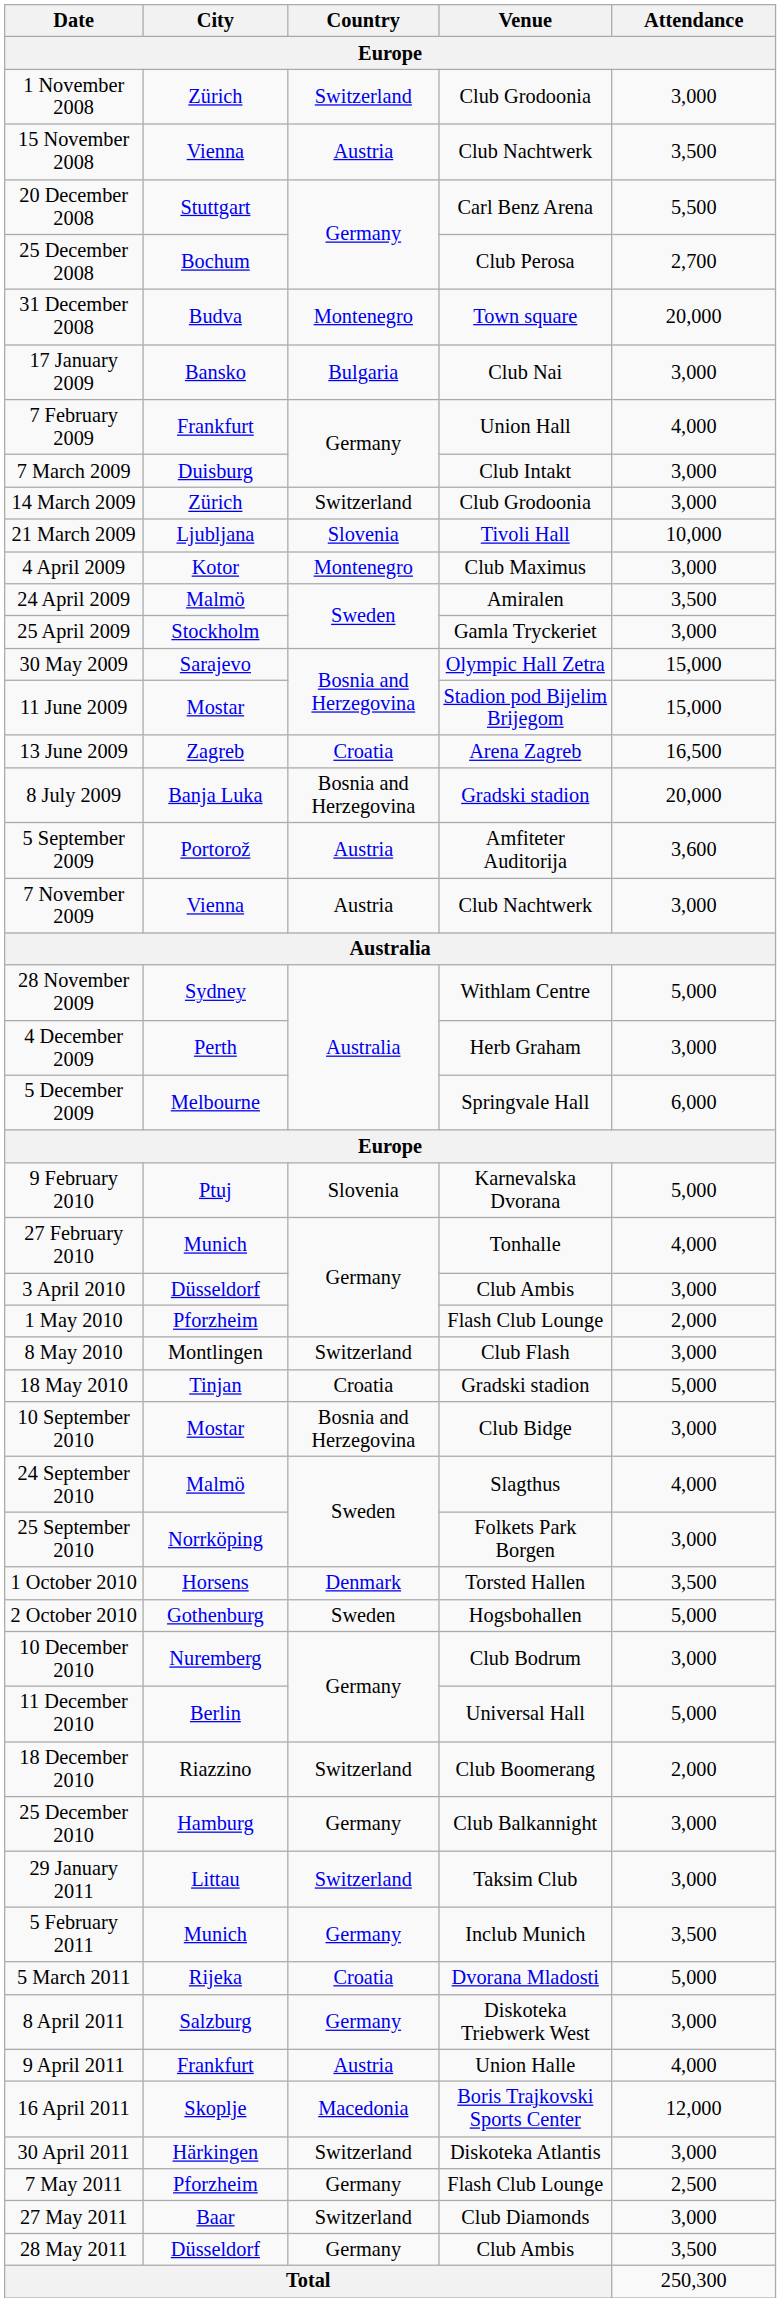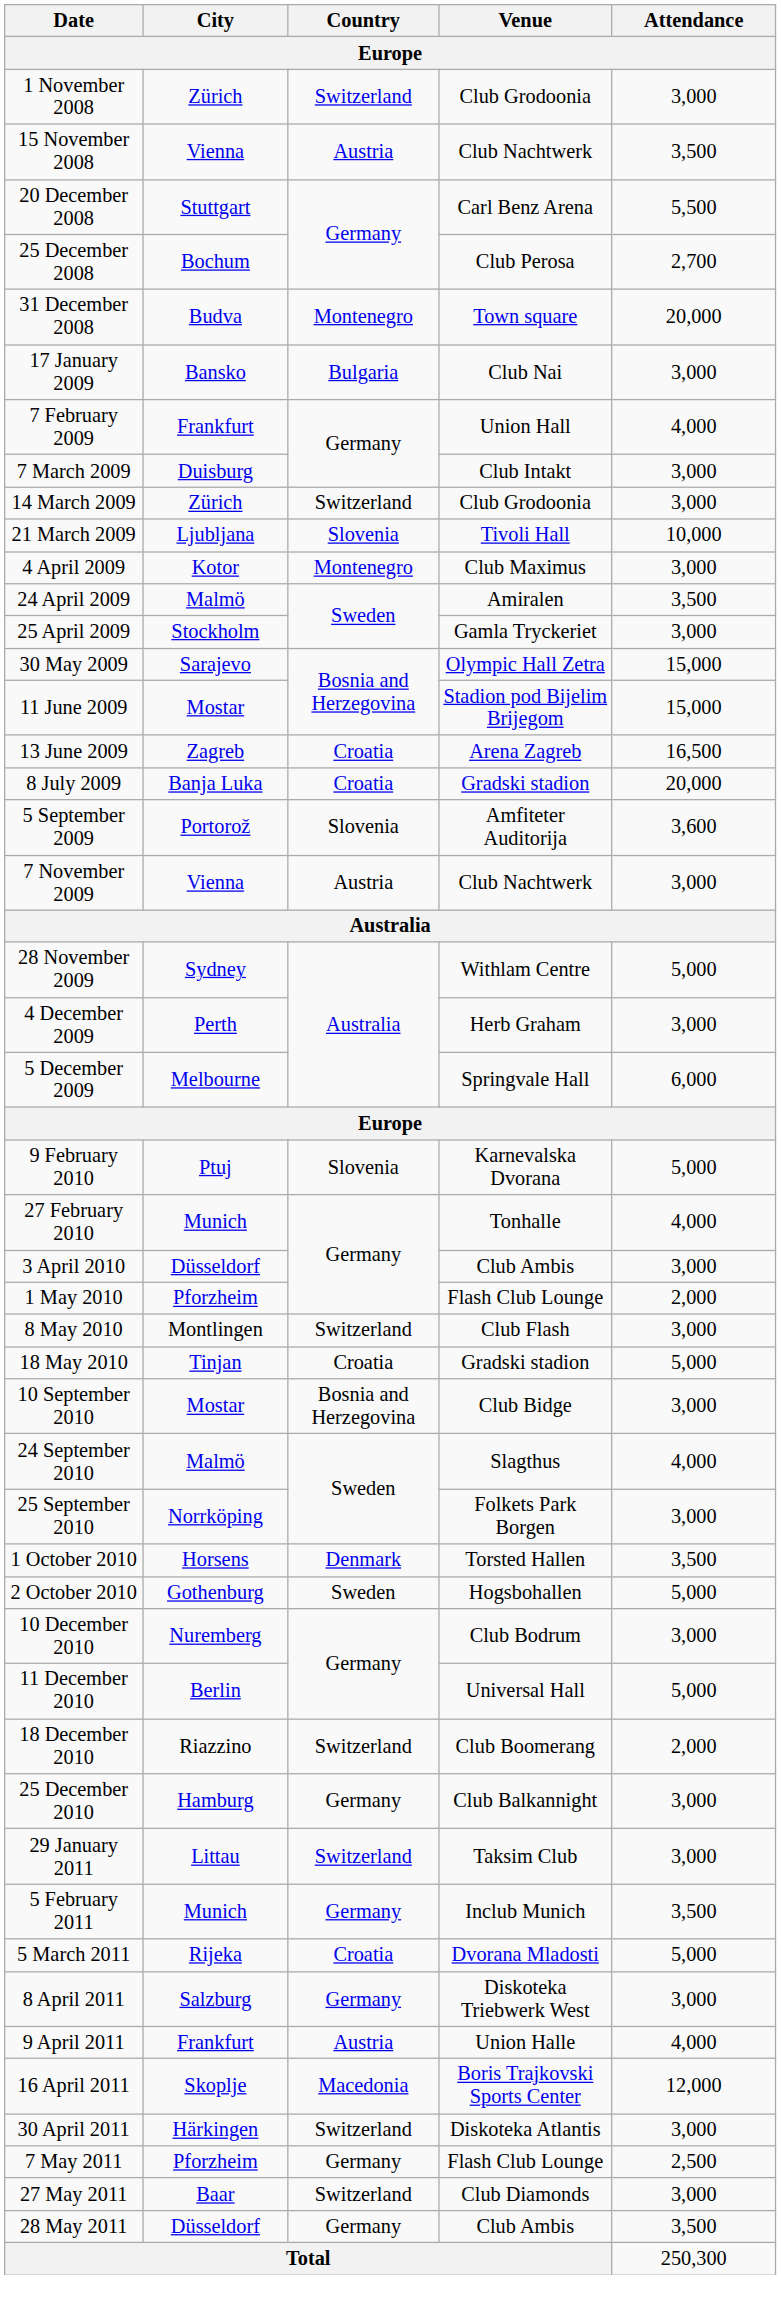8 July 2009 | Country: Bosnia and Herzegovina -> Croatia
5 September 2009 | Country: Austria -> Slovenia
